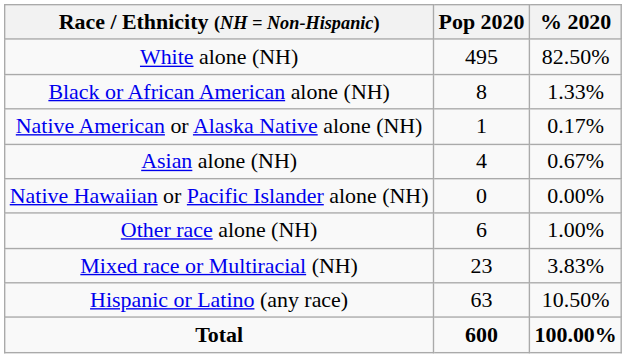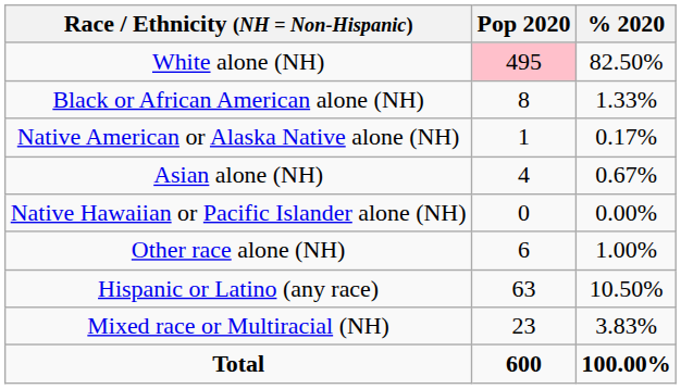White alone (NH) | Pop 2020: no background -> pink background
rows swapped: Mixed race or Multiracial (NH) <-> Hispanic or Latino (any race)
